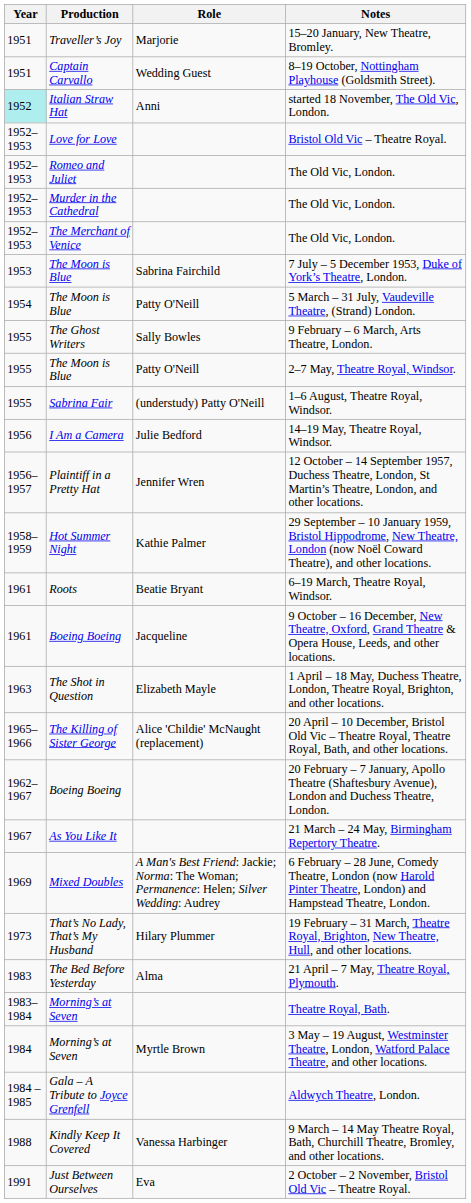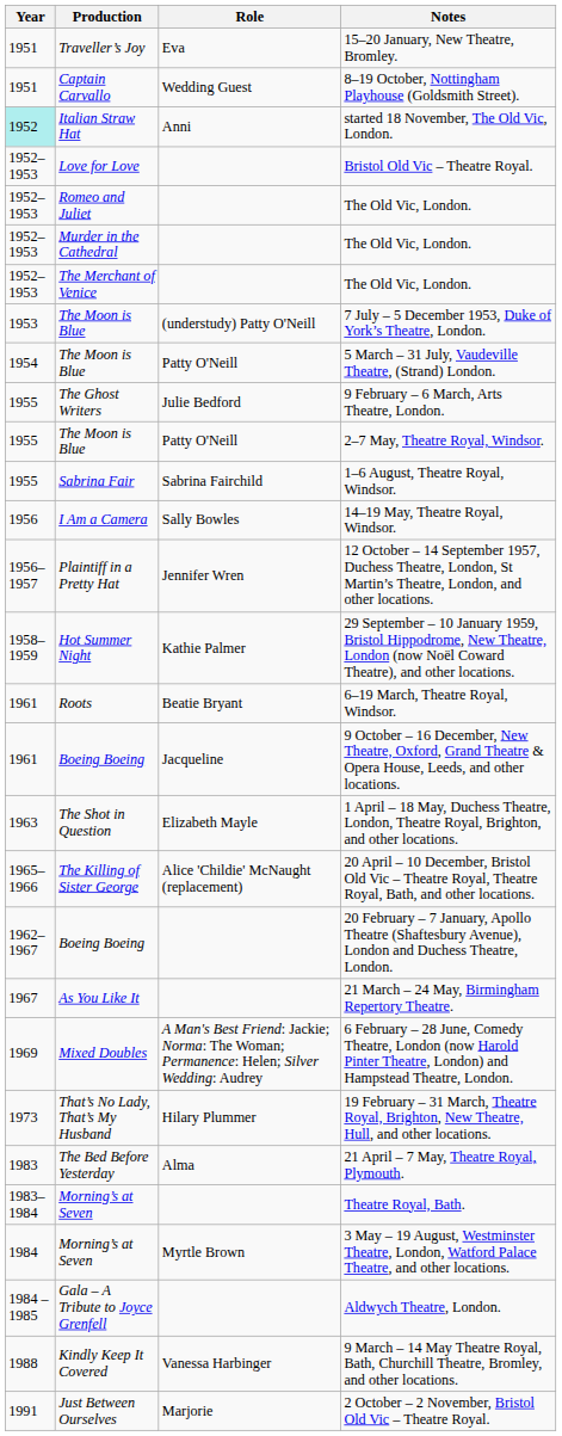15–20 January, New Theatre, Bromley. | Role: Marjorie -> Eva
7 July – 5 December 1953, Duke of York’s Theatre, London. | Role: Sabrina Fairchild -> (understudy) Patty O'Neill
9 February – 6 March, Arts Theatre, London. | Role: Sally Bowles -> Julie Bedford
1–6 August, Theatre Royal, Windsor. | Role: (understudy) Patty O'Neill -> Sabrina Fairchild
14–19 May, Theatre Royal, Windsor. | Role: Julie Bedford -> Sally Bowles
2 October – 2 November, Bristol Old Vic – Theatre Royal. | Role: Eva -> Marjorie
